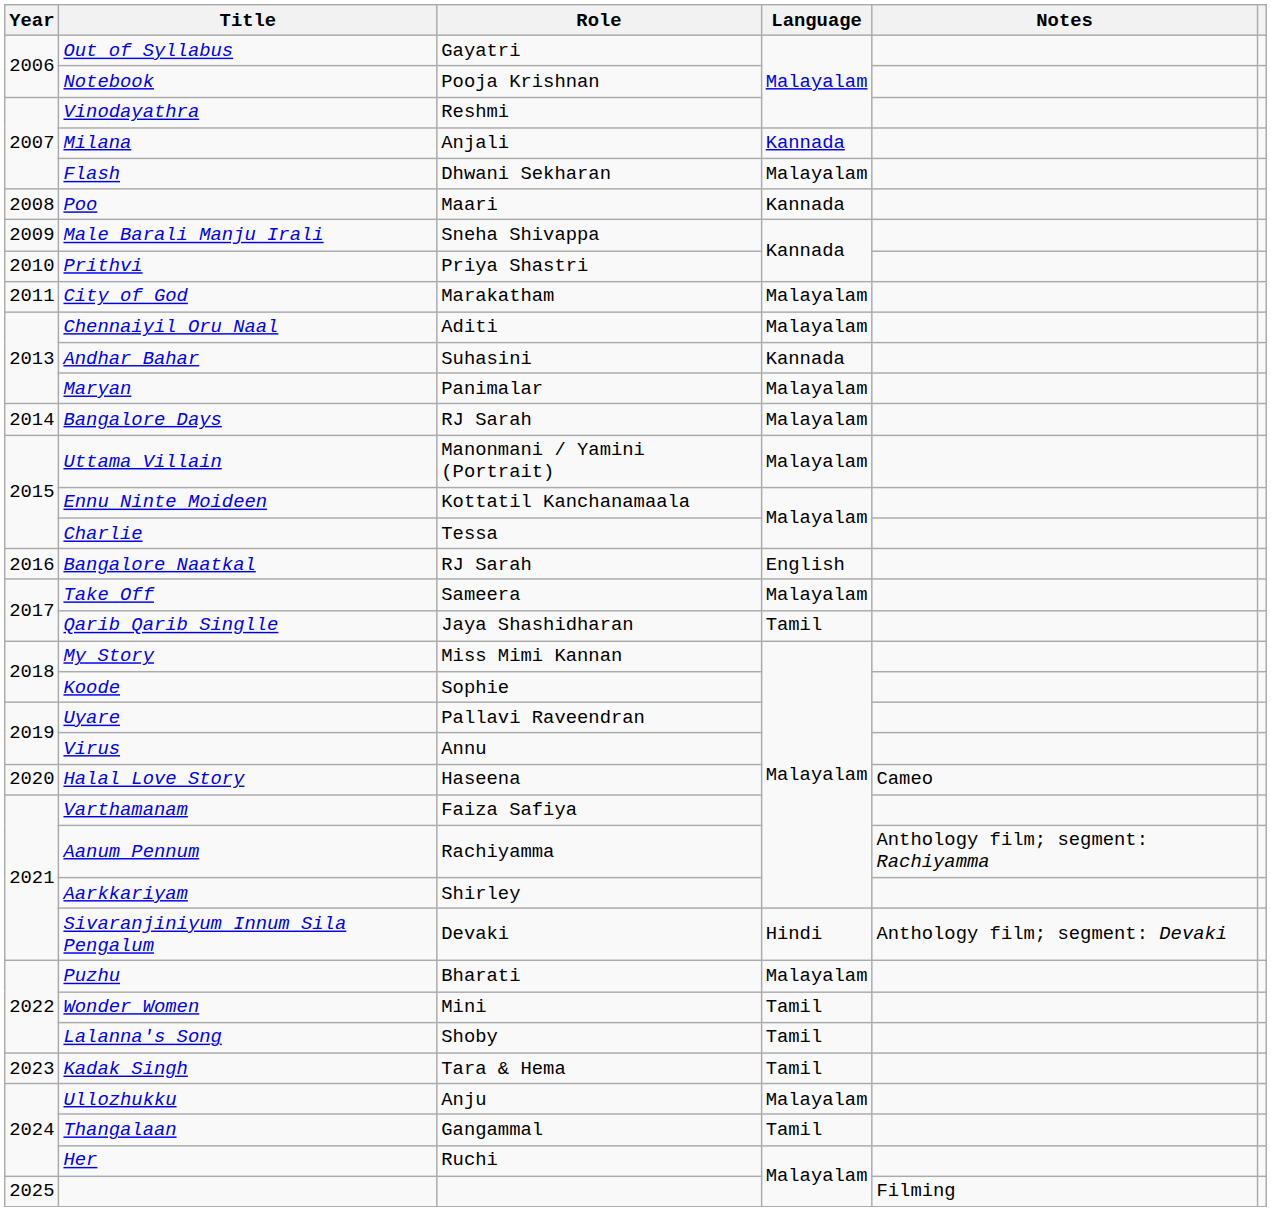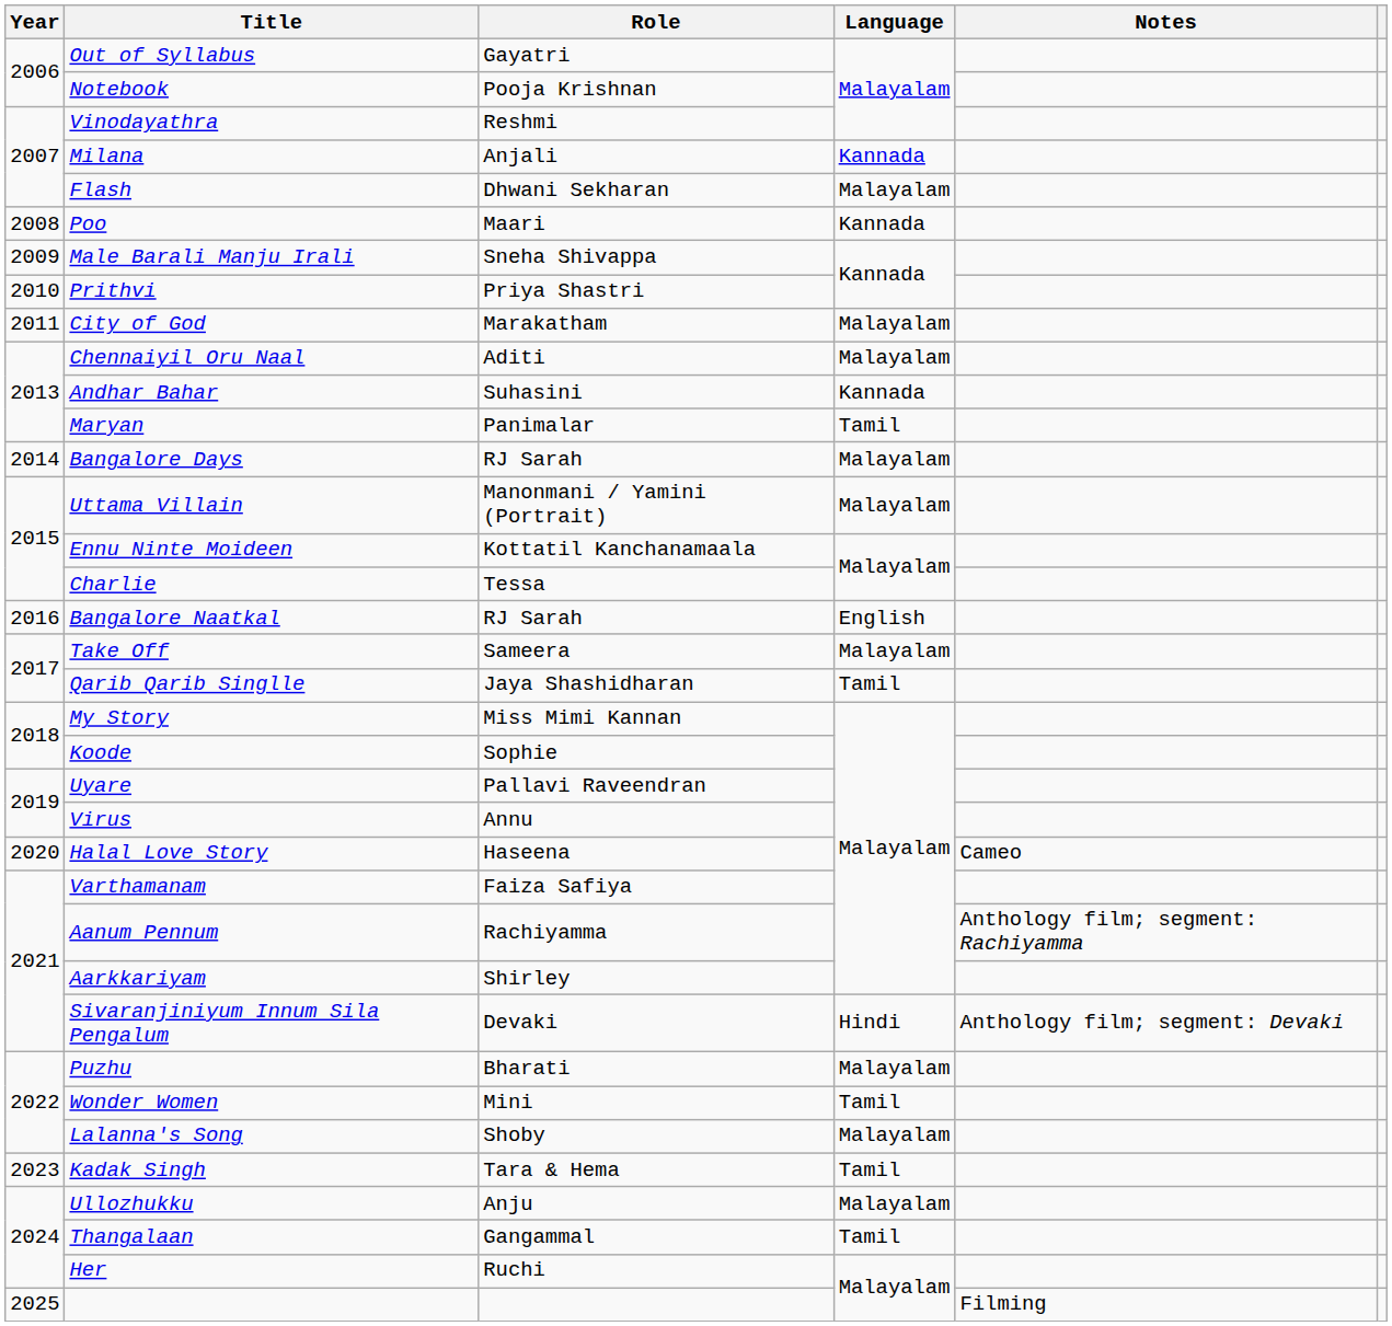Maryan | Language: Malayalam -> Tamil
Lalanna's Song | Language: Tamil -> Malayalam
